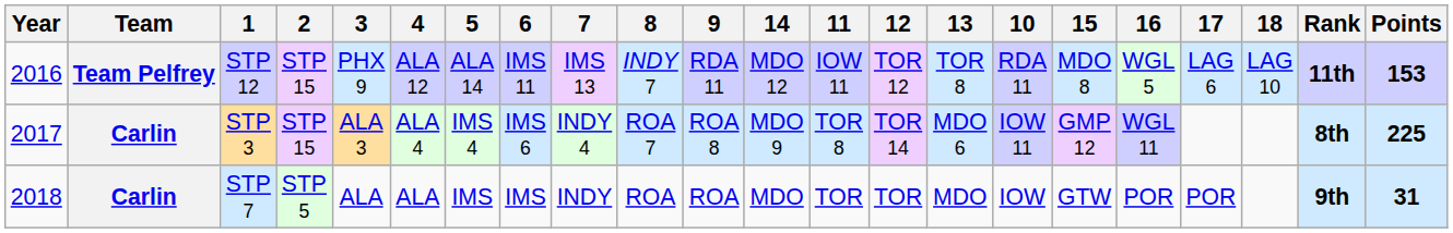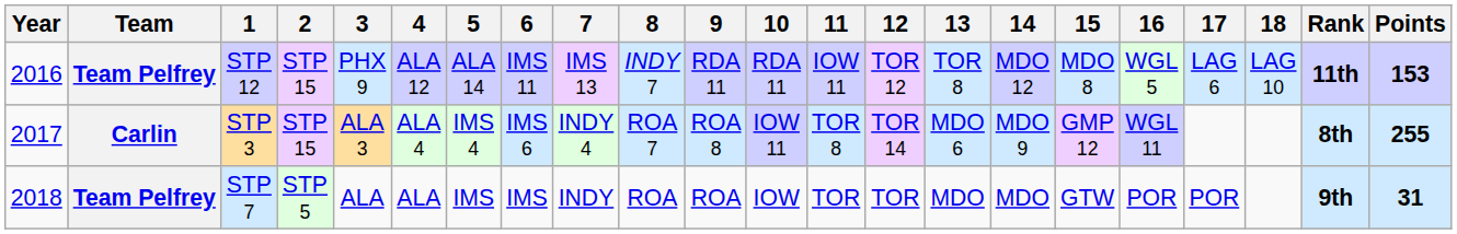columns swapped: 10 <-> 14
STP 3 | Points: 225 -> 255
STP 7 | Team: Carlin -> Team Pelfrey
